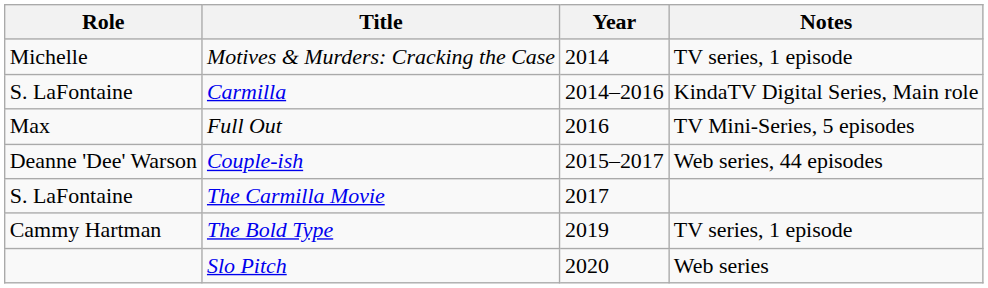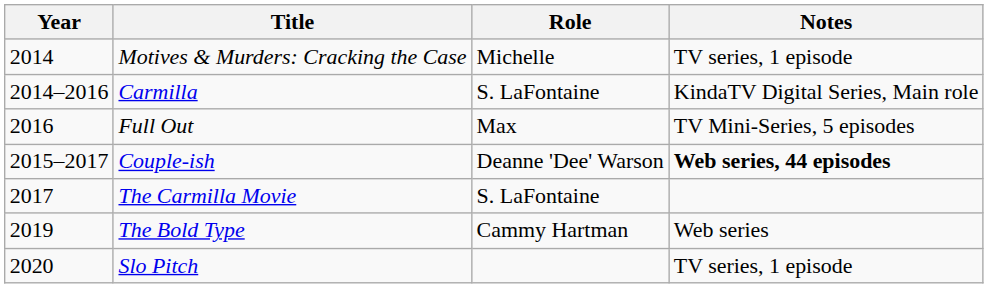columns swapped: Year <-> Role
Couple-ish | Notes: normal -> bold
The Bold Type | Notes: TV series, 1 episode -> Web series
Slo Pitch | Notes: Web series -> TV series, 1 episode
